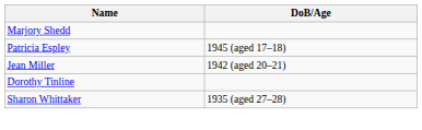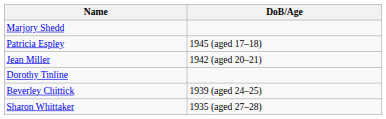+ row: Beverley Chittick | 1939 (aged 24–25)
